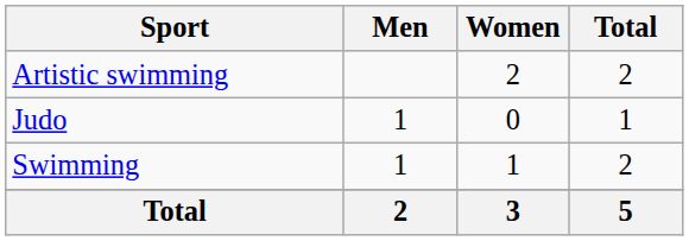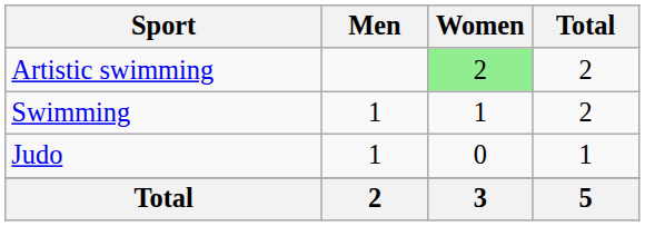Artistic swimming | Women: no background -> lightgreen background
rows swapped: Judo <-> Swimming
